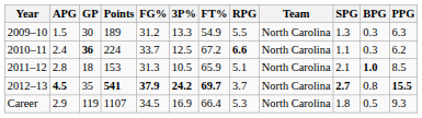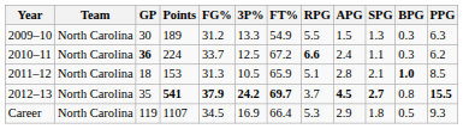columns swapped: Team <-> APG
